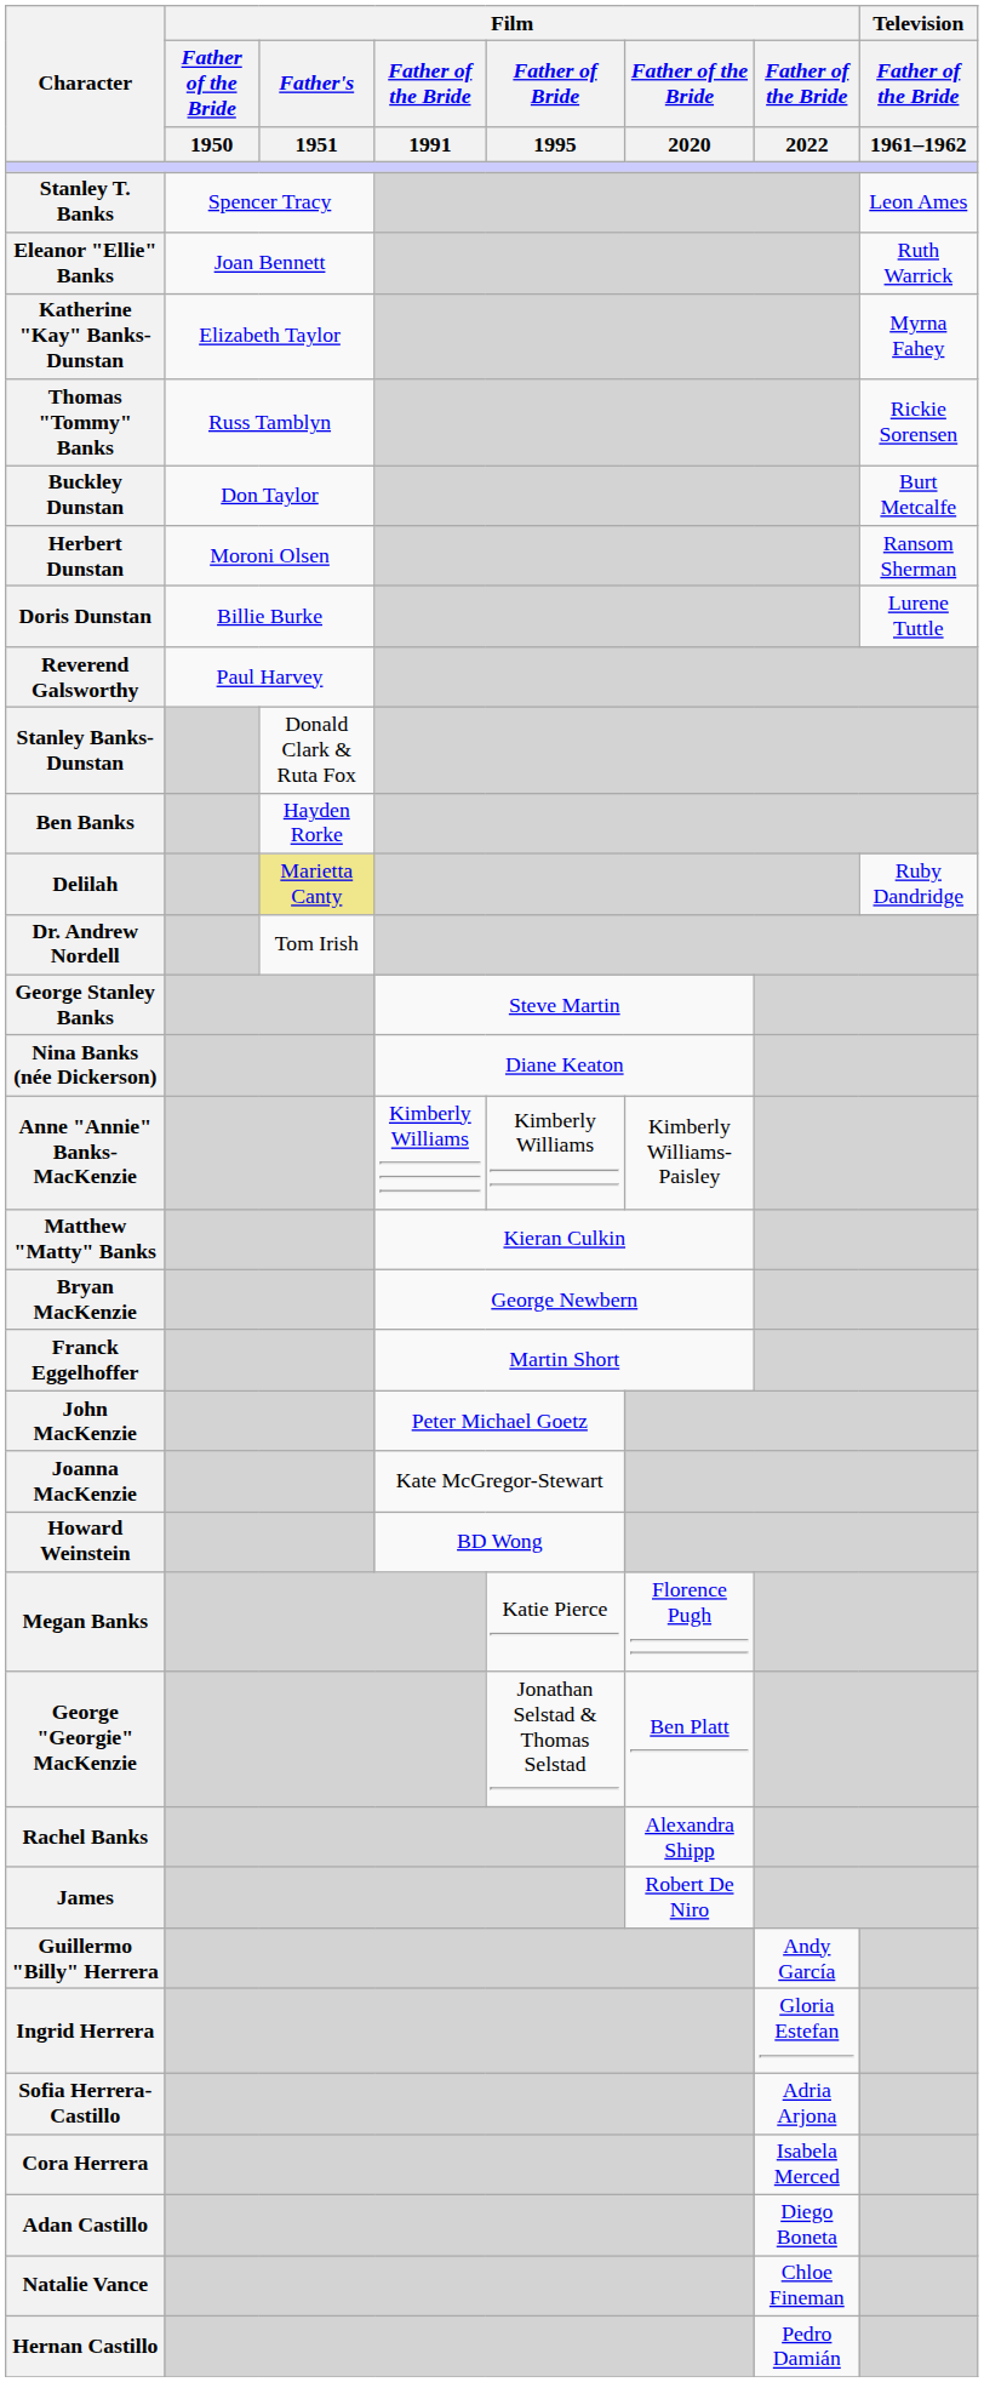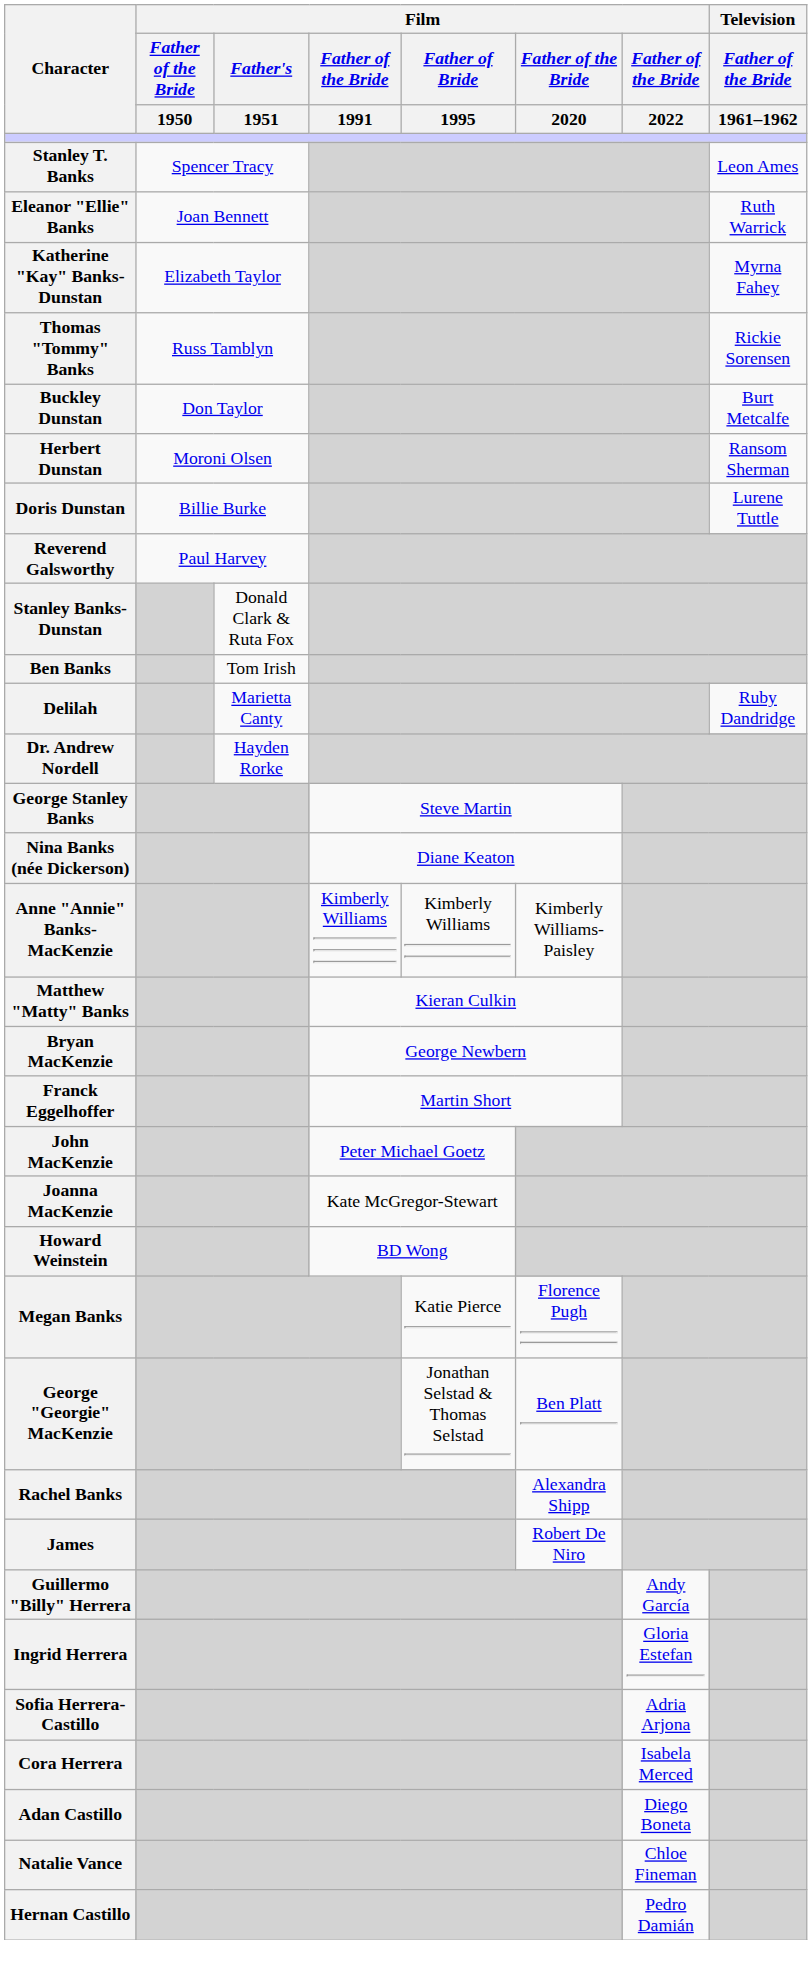Ben Banks | Film / Father's / 1951: Hayden Rorke -> Tom Irish
Delilah | Film / Father's / 1951: khaki background -> no background
Dr. Andrew Nordell | Film / Father's / 1951: Tom Irish -> Hayden Rorke
